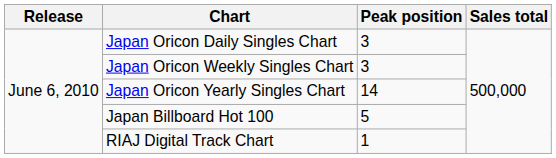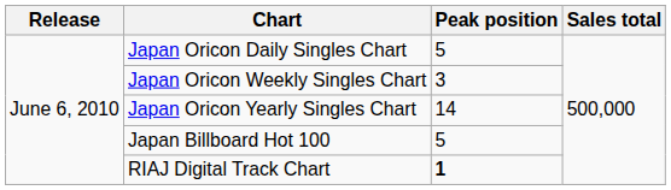Japan Oricon Daily Singles Chart | Peak position: 3 -> 5
RIAJ Digital Track Chart | Peak position: normal -> bold
